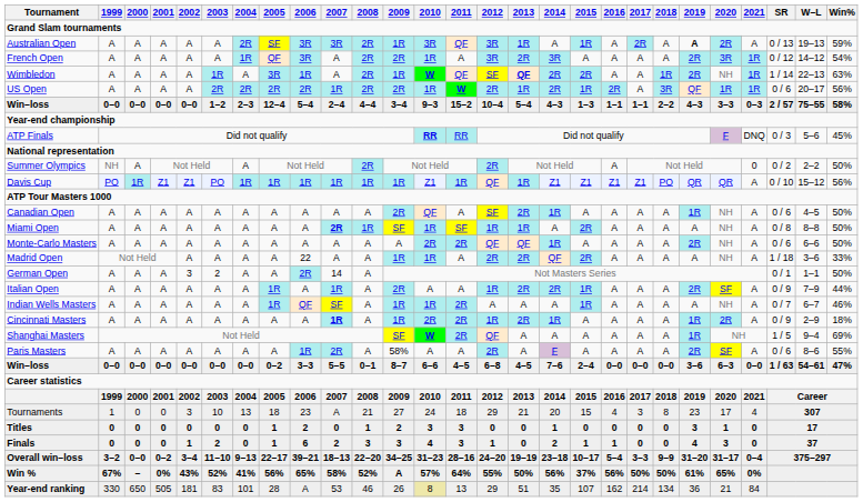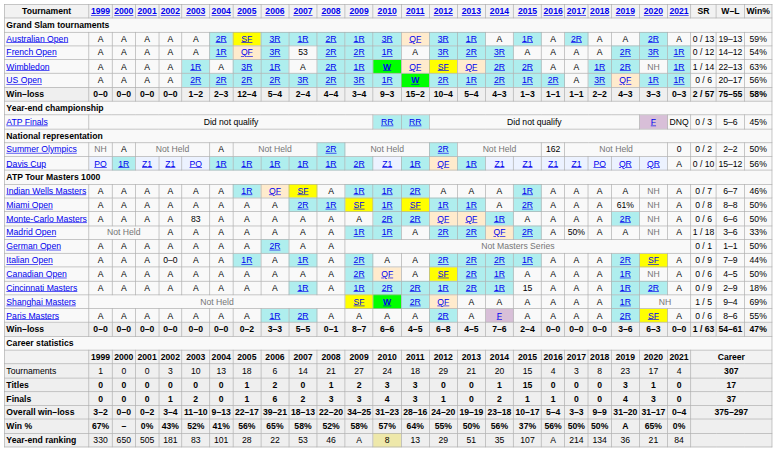Australian Open | 2007: 3R -> 1R
Australian Open | 2019: bold -> normal
French Open | 2007: A -> 53
Wimbledon | 2013: bold -> normal
US Open | 2007: 1R -> 3R
US Open | 2009: 2R -> 3R
ATP Finals | 2010: bold -> normal
Summer Olympics | 2016: A -> 162
Davis Cup | 2009: 1R -> 2R
rows swapped: Indian Wells Masters <-> Canadian Open
Miami Open | 2007: bold -> normal
Miami Open | 2019: A -> 61%
Monte-Carlo Masters | 2003: A -> 83
Madrid Open | 2006: 22 -> A
Madrid Open | 2017: A -> 50%
German Open | 2002: 3 -> A
German Open | 2003: 2 -> A
German Open | 2007: 14 -> A
Italian Open | 2002: A -> 0–0
Italian Open | 2012: 1R -> 2R
Cincinnati Masters | 2007: bold -> normal
Cincinnati Masters | 2015: A -> 15
Paris Masters | 2009: 58% -> A
Tournaments | 2006: 23 -> 6
Tournaments | 2007: A -> 14
Titles | 2015: 0 -> 15
Win % | 2009: A -> 58%
Win % | 2019: 61% -> A
Year-end ranking | 2006: A -> 22
Year-end ranking | 2009: 26 -> A
Year-end ranking | 2016: 162 -> A
